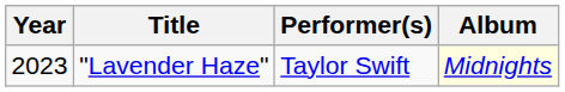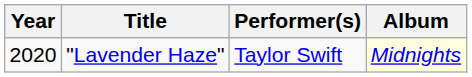"Lavender Haze" | Year: 2023 -> 2020
